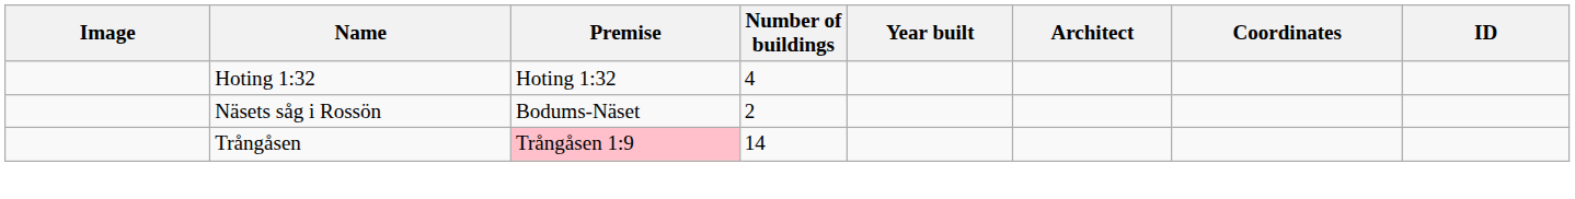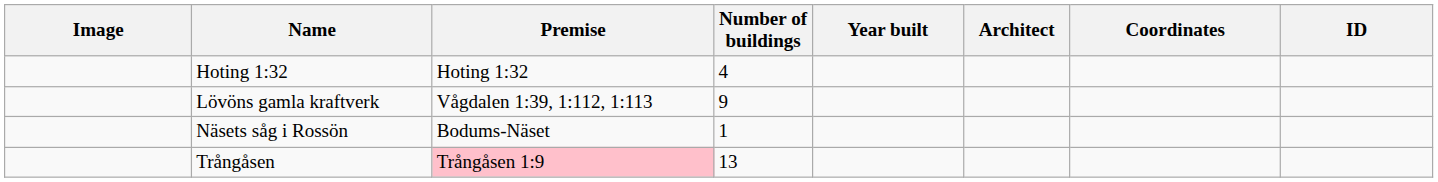+ row: Lövöns gamla kraftverk | Vågdalen 1:39, 1:112, 1:113 | 9
Näsets såg i Rossön | Number of buildings: 2 -> 1
Trångåsen | Number of buildings: 14 -> 13
